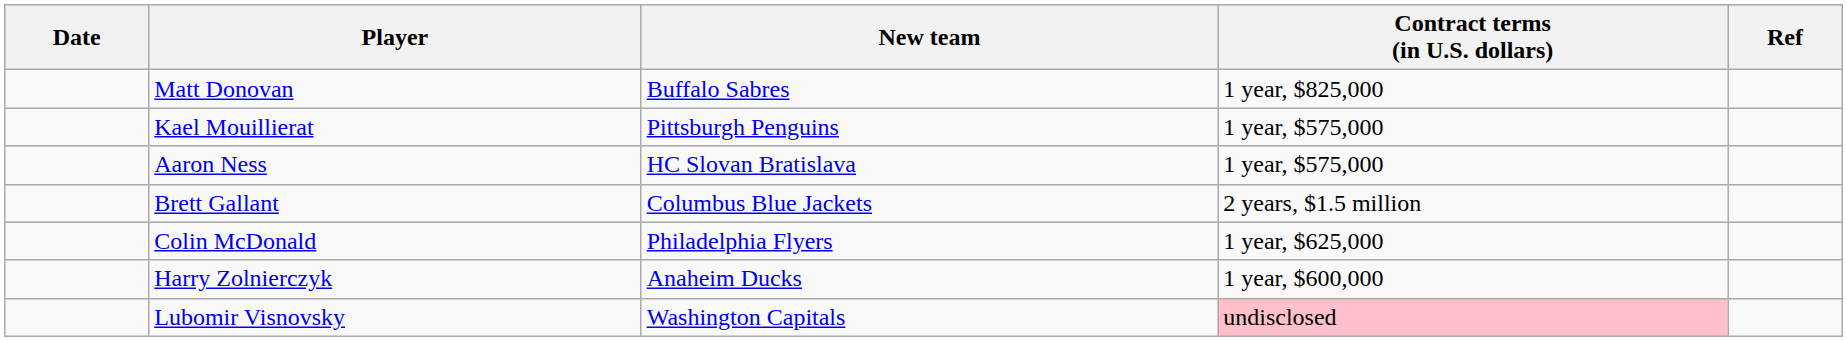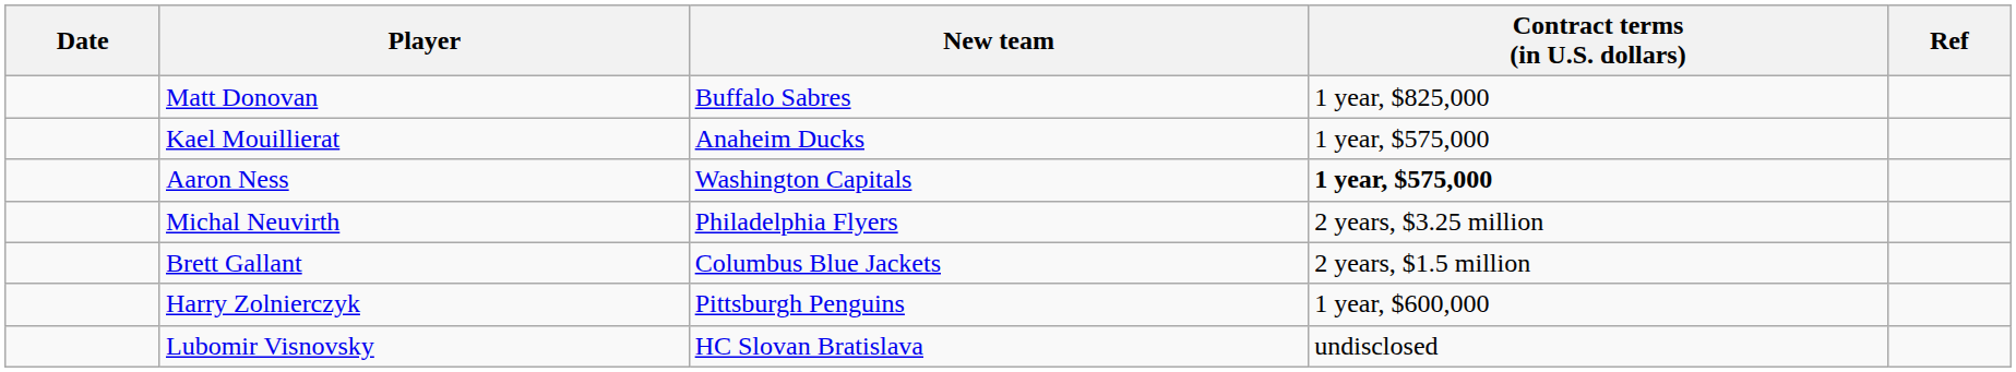Kael Mouillierat | New team: Pittsburgh Penguins -> Anaheim Ducks
Aaron Ness | New team: HC Slovan Bratislava -> Washington Capitals
Aaron Ness | Contract terms (in U.S. dollars): normal -> bold
+ row: Michal Neuvirth | Philadelphia Flyers | 2 years, $3.25 million
- row: Colin McDonald | Philadelphia Flyers | 1 year, $625,000
Harry Zolnierczyk | New team: Anaheim Ducks -> Pittsburgh Penguins
Lubomir Visnovsky | New team: Washington Capitals -> HC Slovan Bratislava
Lubomir Visnovsky | Contract terms (in U.S. dollars): pink background -> no background
